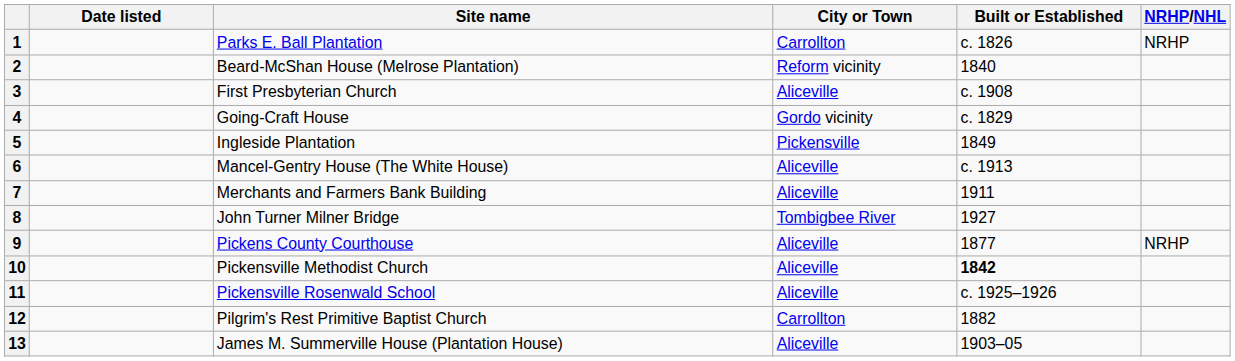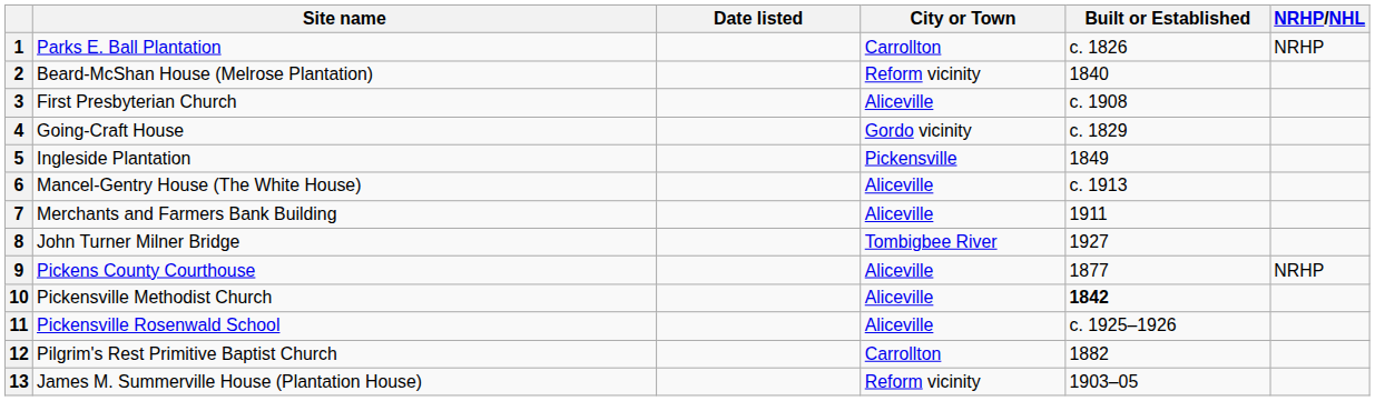columns swapped: Site name <-> Date listed
13 | City or Town: Aliceville -> Reform vicinity
